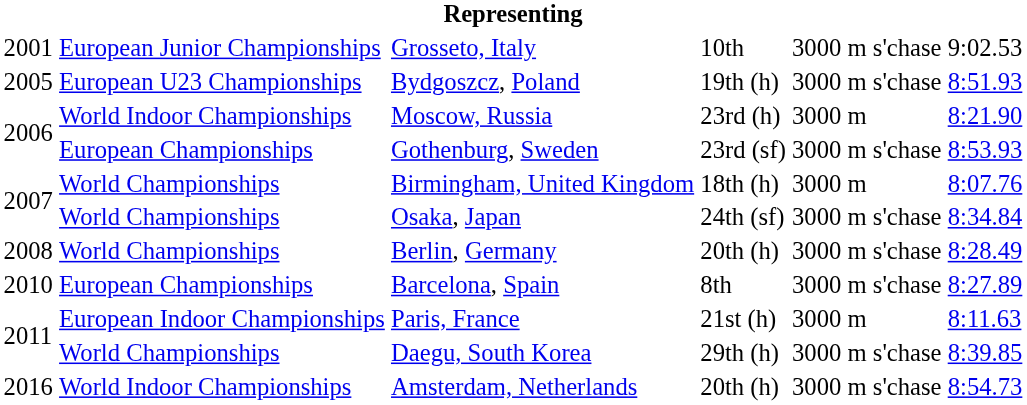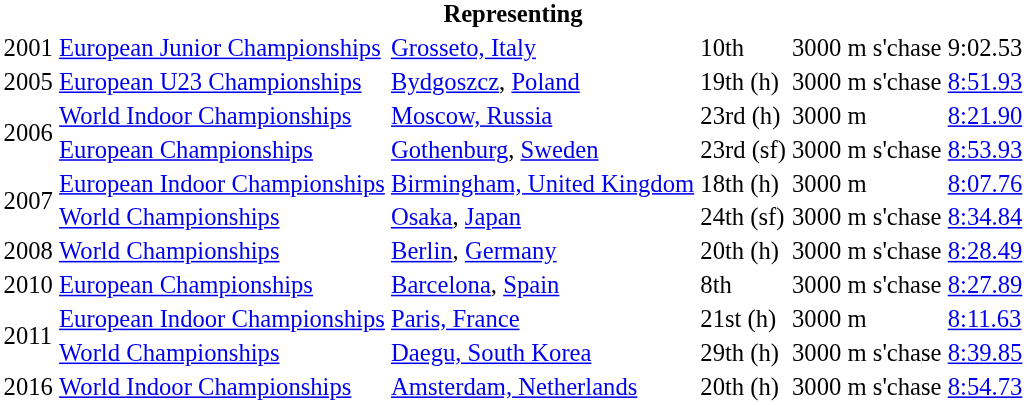Birmingham, United Kingdom | column 2: World Championships -> European Indoor Championships
